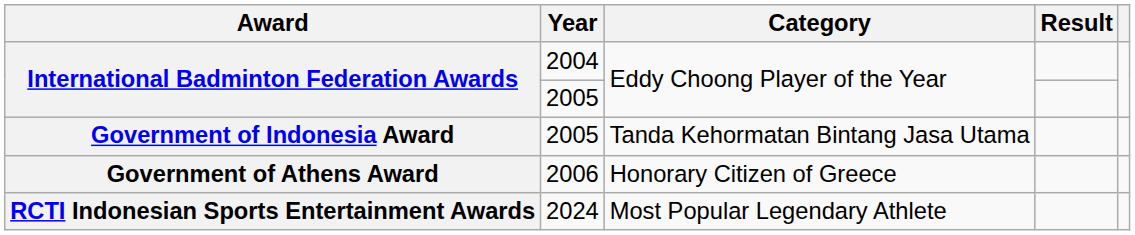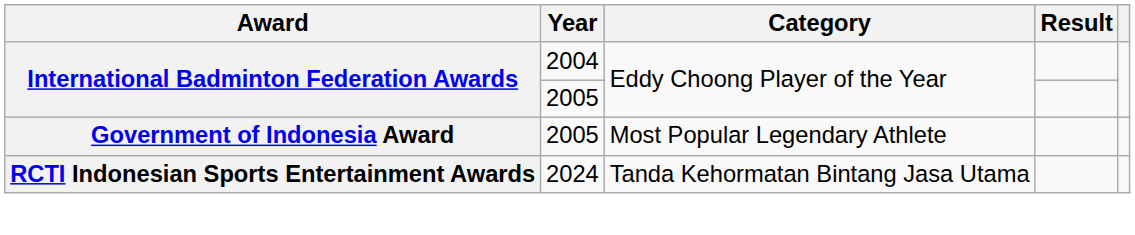Government of Indonesia Award | Category: Tanda Kehormatan Bintang Jasa Utama -> Most Popular Legendary Athlete
- row: Government of Athens Award | 2006 | Honorary Citizen of Greece
RCTI Indonesian Sports Entertainment Awards | Category: Most Popular Legendary Athlete -> Tanda Kehormatan Bintang Jasa Utama
